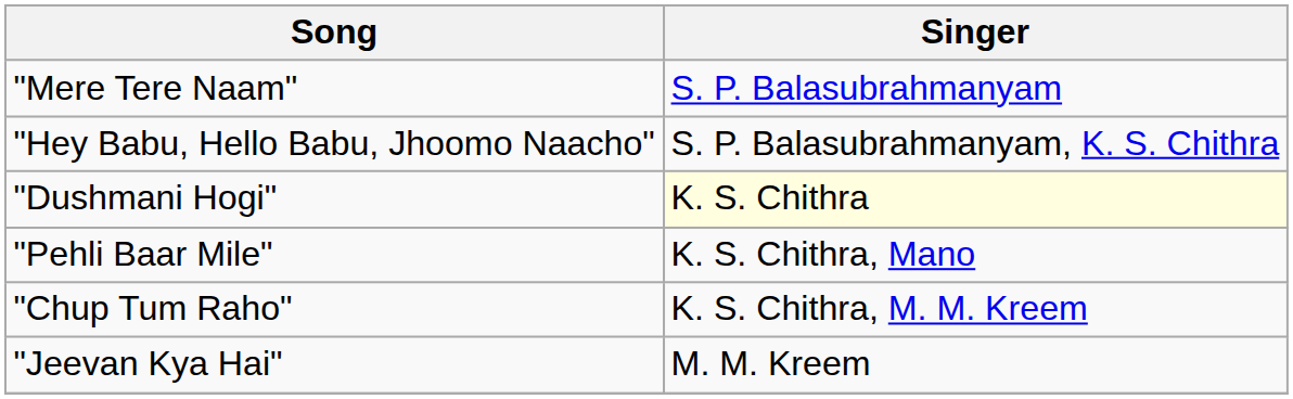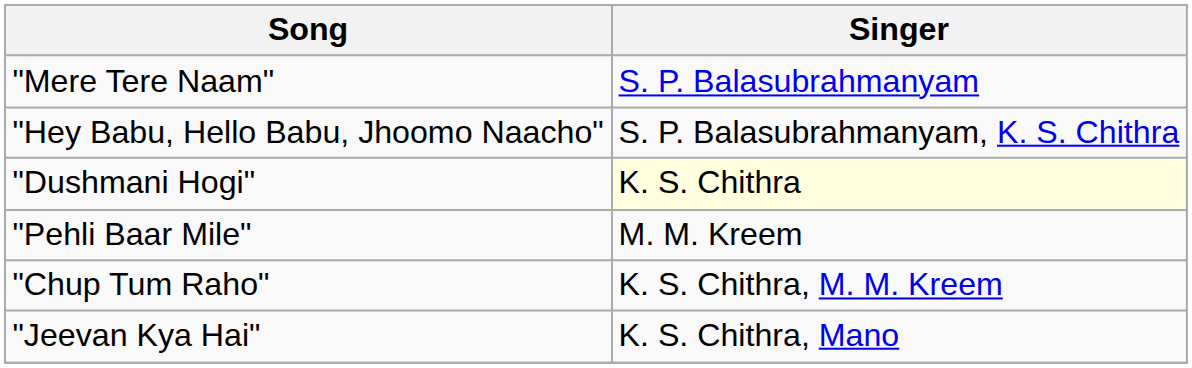"Pehli Baar Mile" | Singer: K. S. Chithra, Mano -> M. M. Kreem
"Jeevan Kya Hai" | Singer: M. M. Kreem -> K. S. Chithra, Mano
